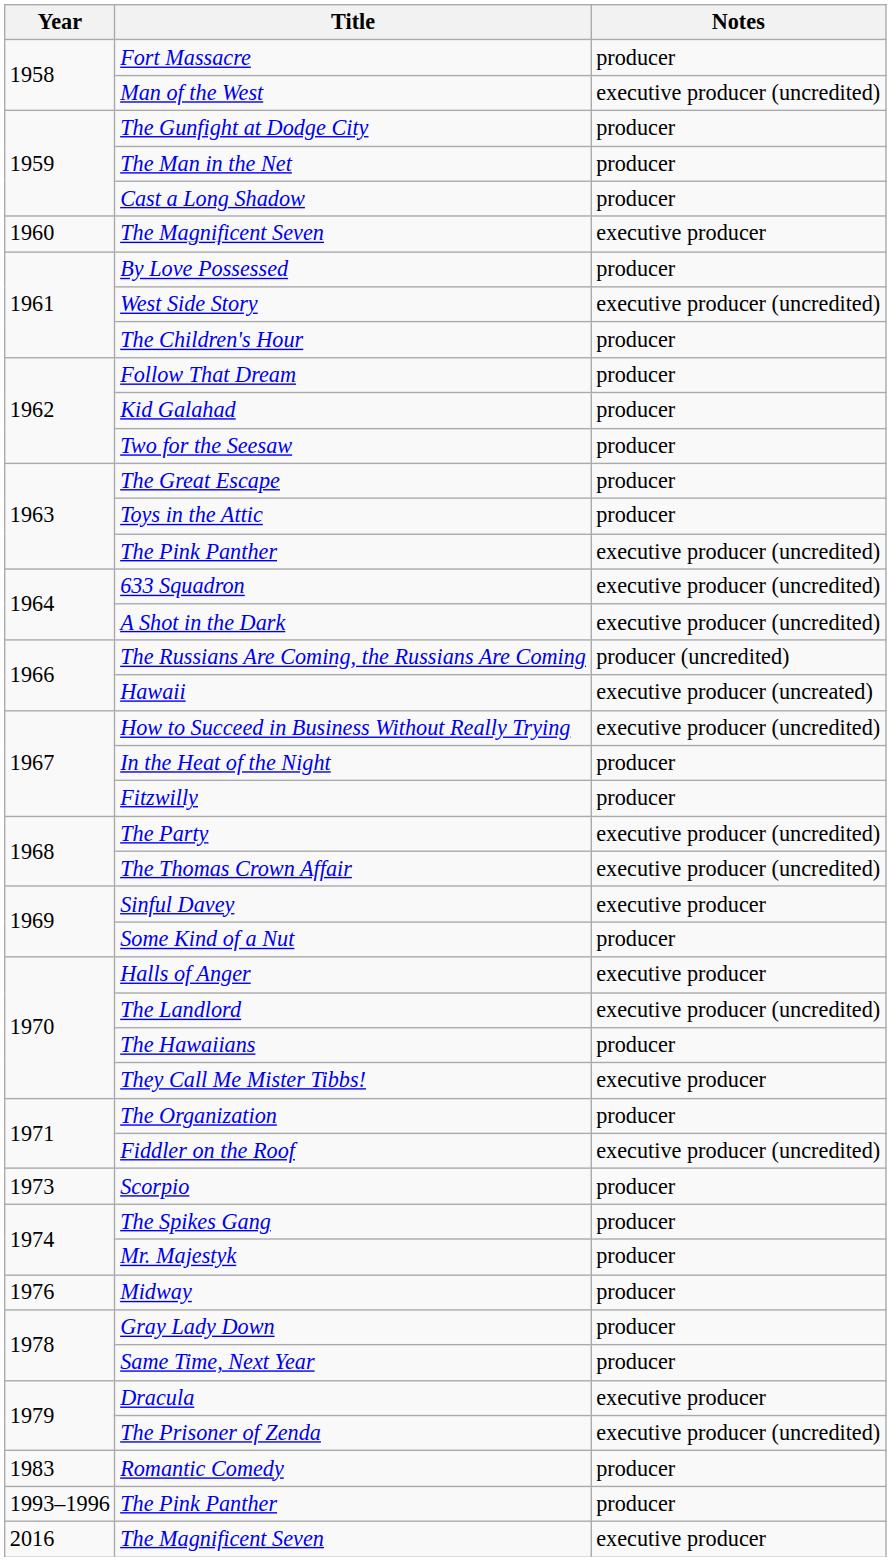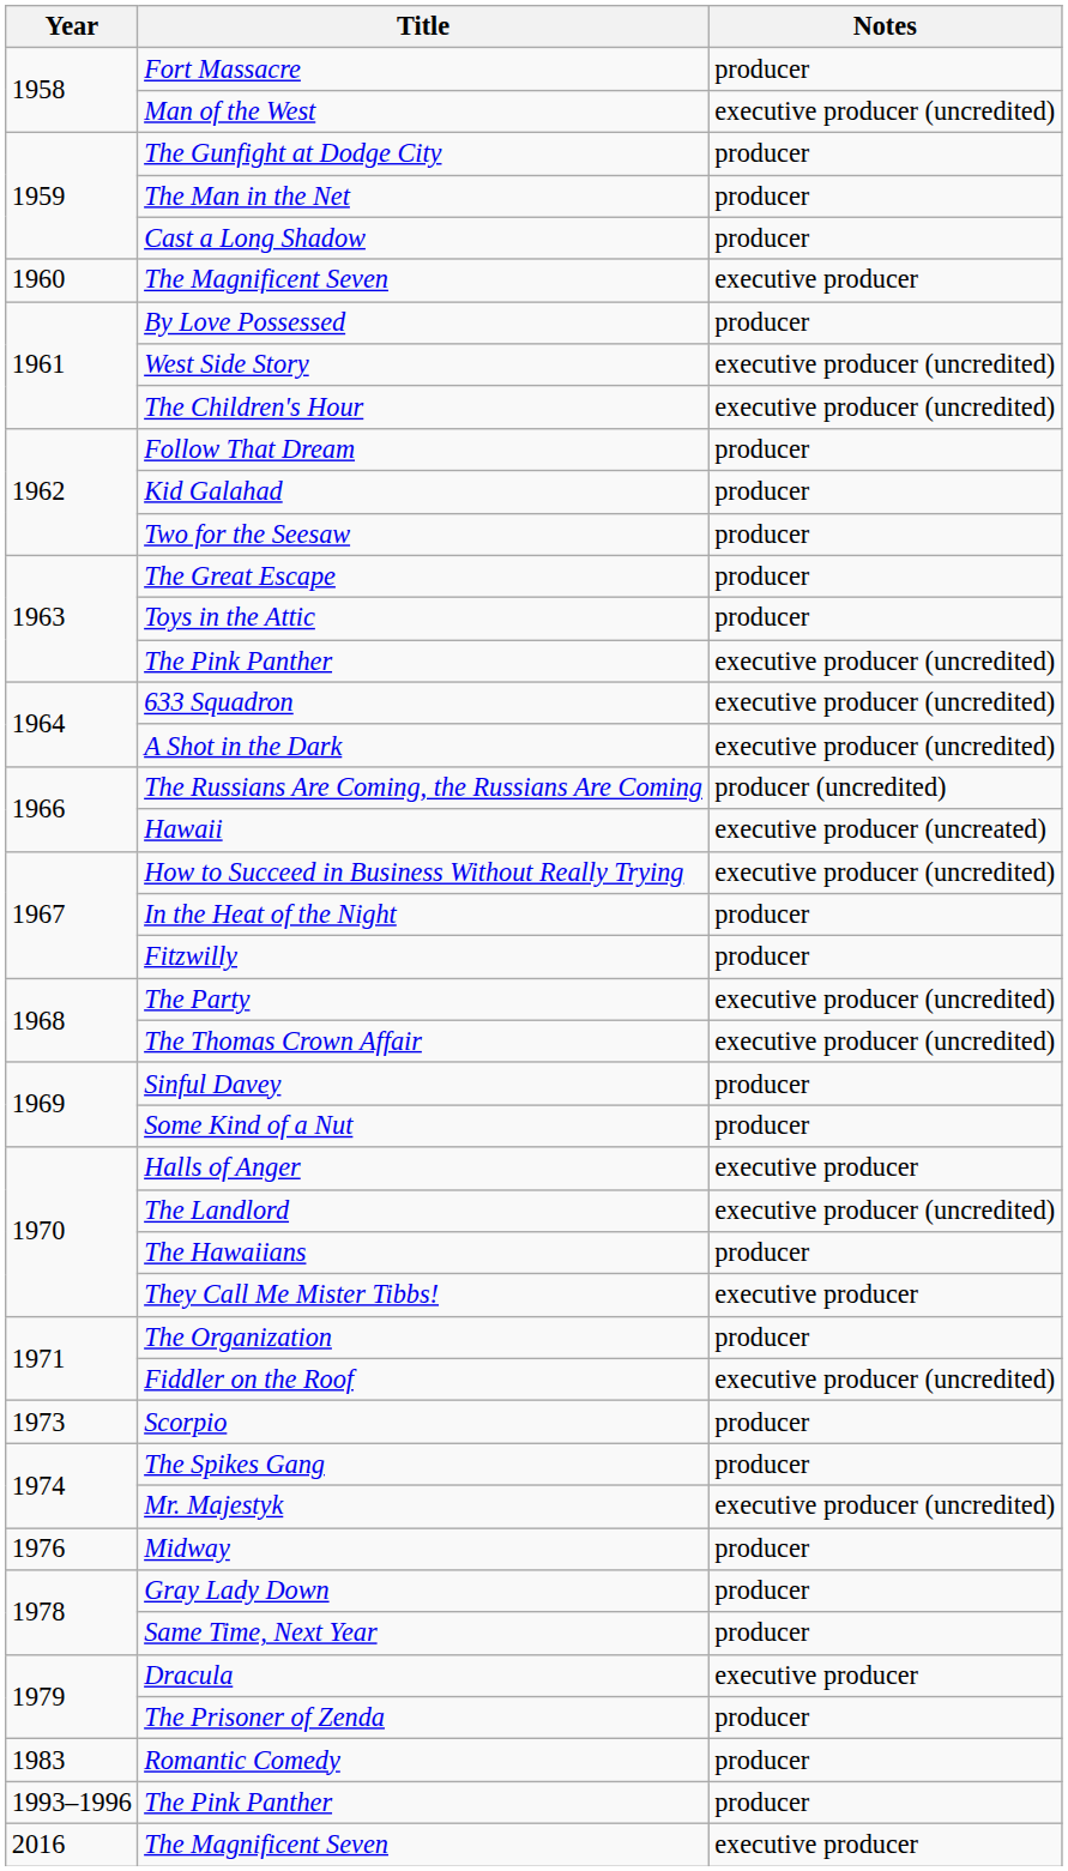The Children's Hour | Notes: producer -> executive producer (uncredited)
Sinful Davey | Notes: executive producer -> producer
Mr. Majestyk | Notes: producer -> executive producer (uncredited)
The Prisoner of Zenda | Notes: executive producer (uncredited) -> producer
